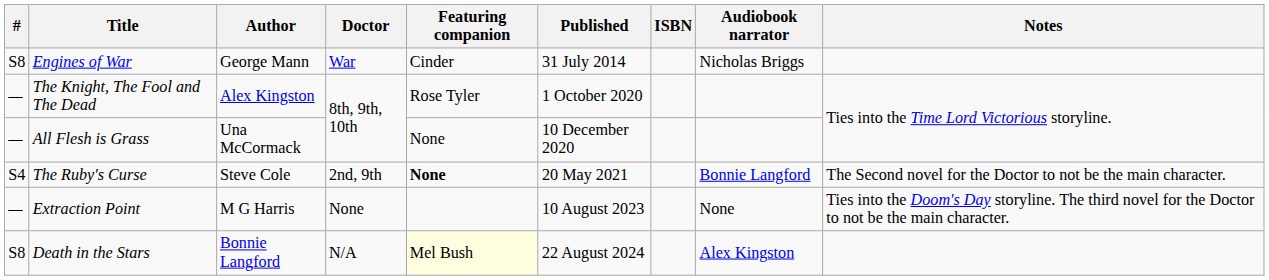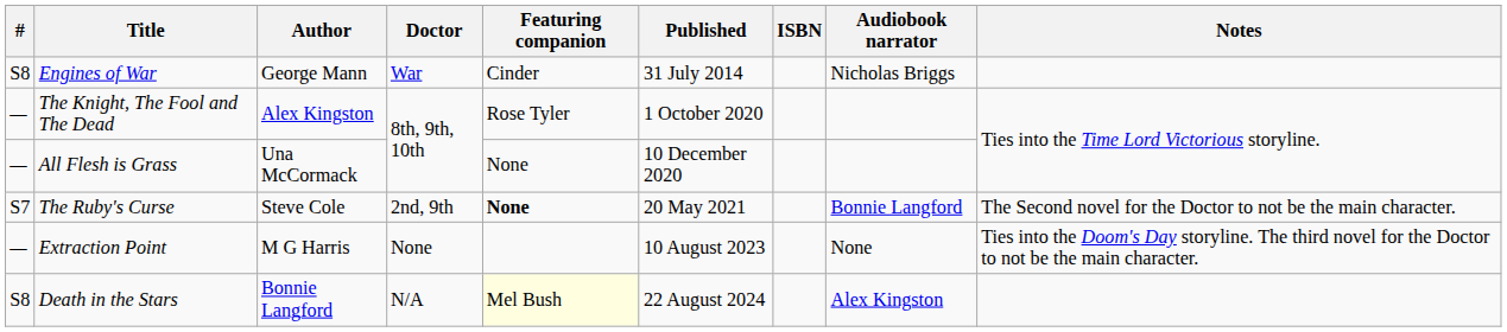The Ruby's Curse | #: S4 -> S7
